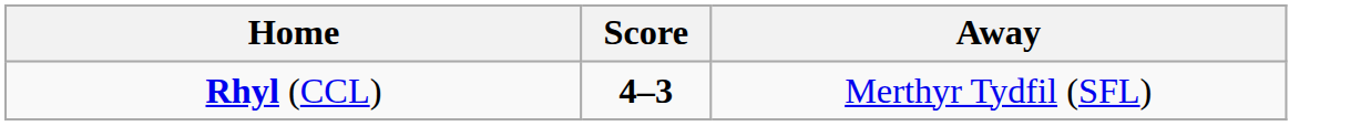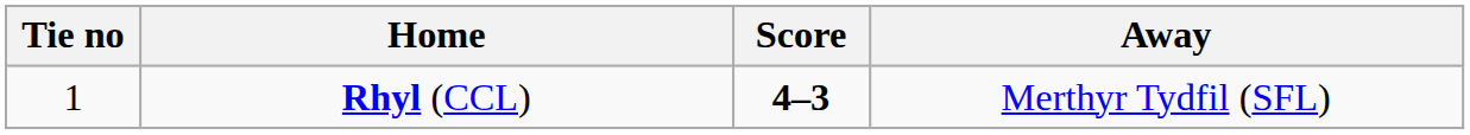+ column: Tie no | 1
